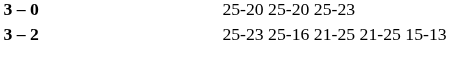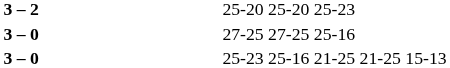25-20 25-20 25-23 | column 2: 3 – 0 -> 3 – 2
+ row: 3 – 0 | 27-25 27-25 25-16
25-23 25-16 21-25 21-25 15-13 | column 2: 3 – 2 -> 3 – 0
